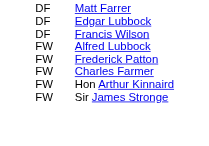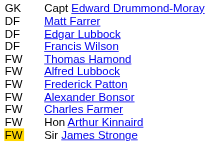+ row: GK | Capt Edward Drummond-Moray
+ row: FW | Thomas Hamond
+ row: FW | Alexander Bonsor
Sir James Stronge | column 1: no background -> gold background
